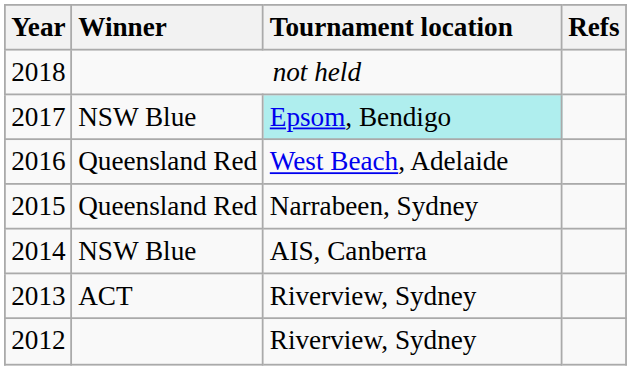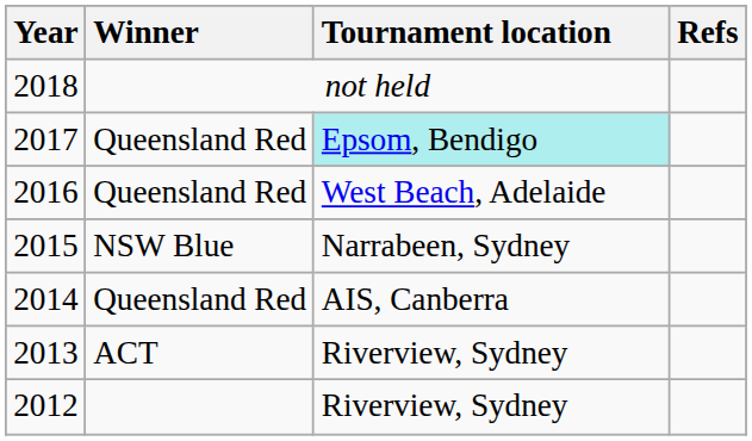2017 | Winner: NSW Blue -> Queensland Red
2015 | Winner: Queensland Red -> NSW Blue
2014 | Winner: NSW Blue -> Queensland Red
